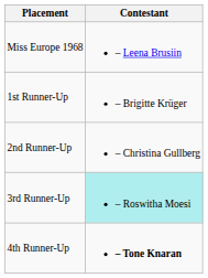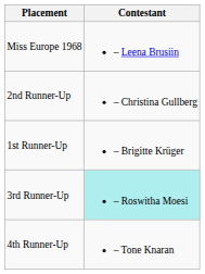rows swapped: 1st Runner-Up <-> 2nd Runner-Up
4th Runner-Up | Contestant: bold -> normal
